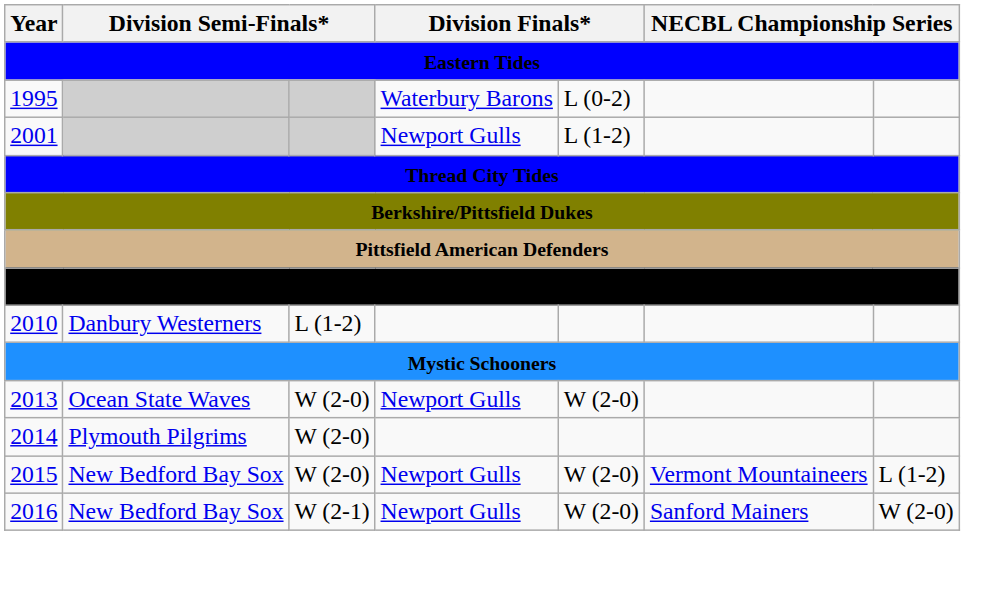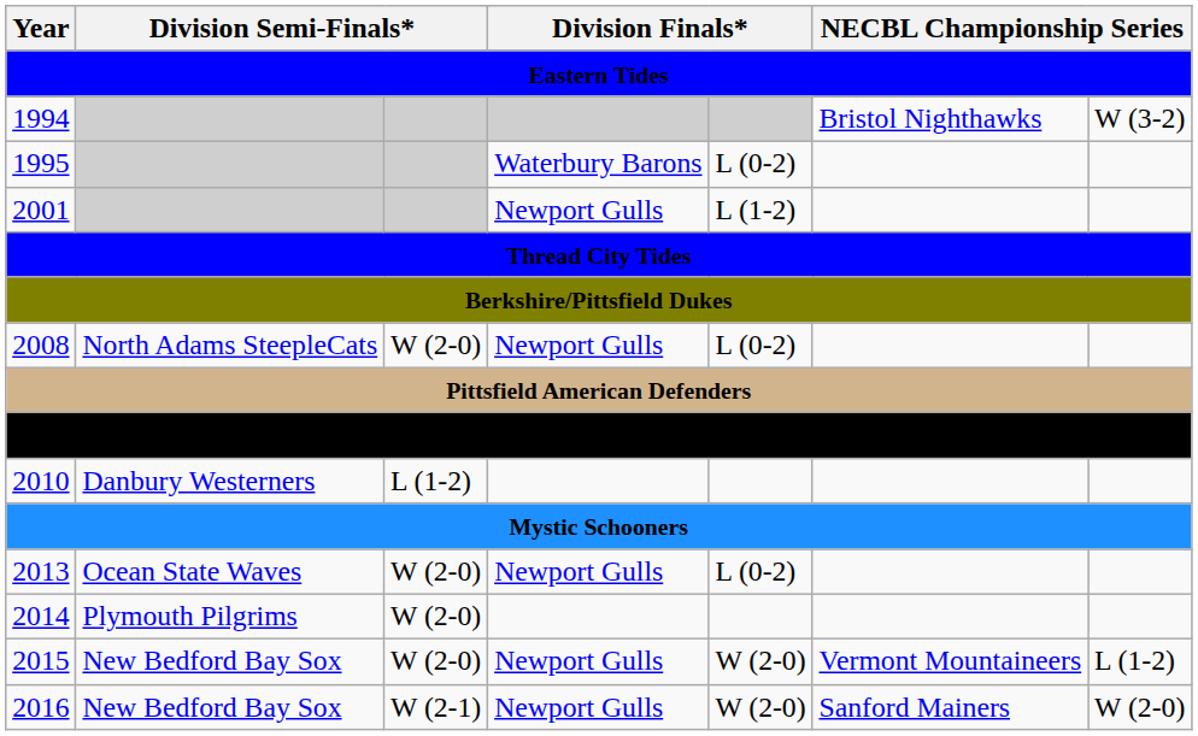+ row: 1994 | Bristol Nighthawks | W (3-2)
+ row: 2008 | North Adams SteepleCats | W (2-0) | Newport Gulls | L (0-2)
2013 | column 5: W (2-0) -> L (0-2)
